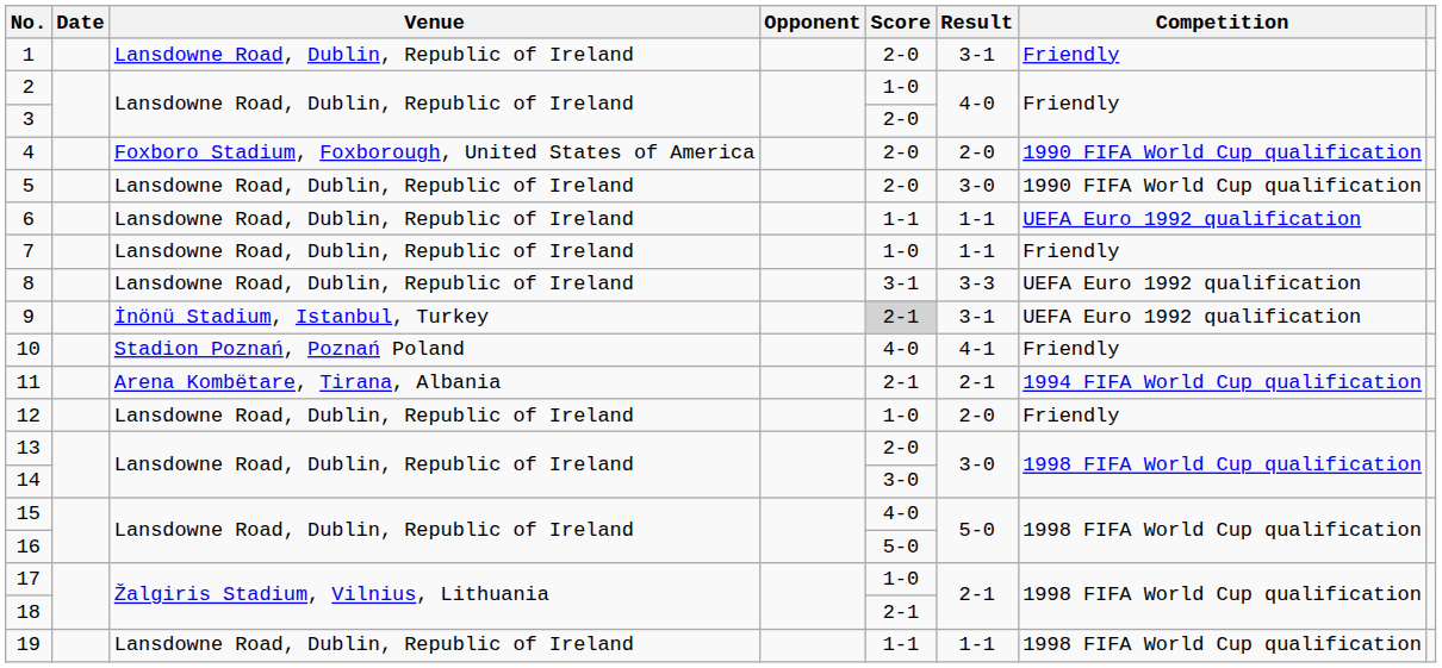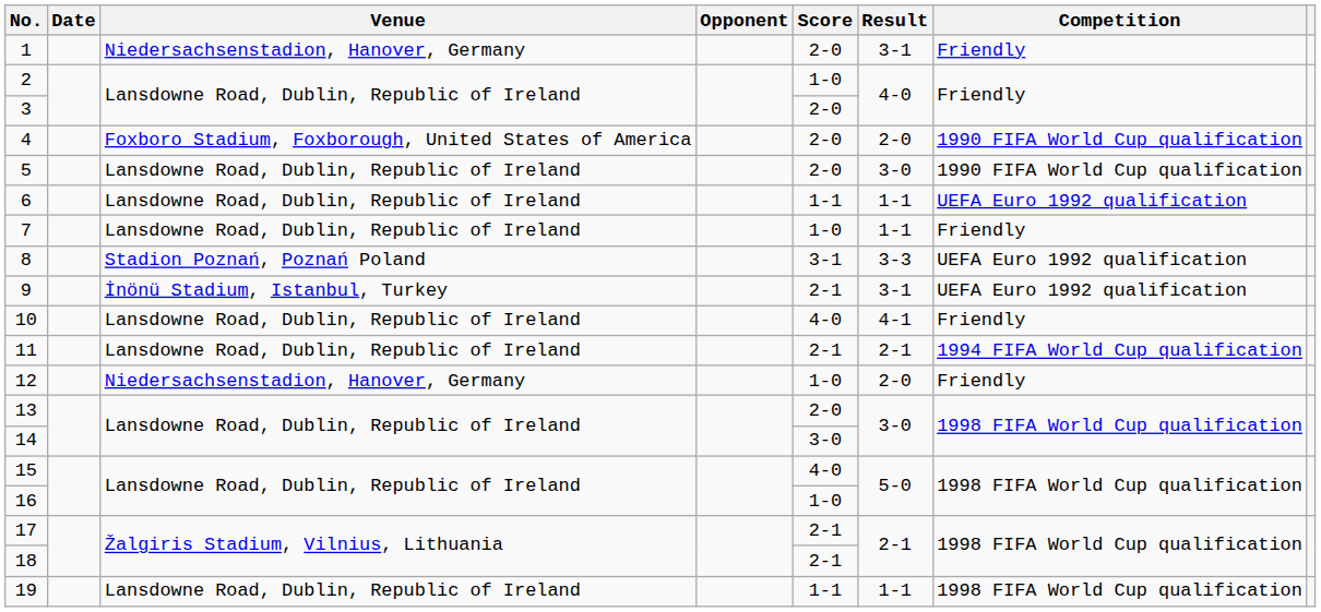1 | Venue: Lansdowne Road, Dublin, Republic of Ireland -> Niedersachsenstadion, Hanover, Germany
8 | Venue: Lansdowne Road, Dublin, Republic of Ireland -> Stadion Poznań, Poznań Poland
9 | Score: lightgrey background -> no background
10 | Venue: Stadion Poznań, Poznań Poland -> Lansdowne Road, Dublin, Republic of Ireland
11 | Venue: Arena Kombëtare, Tirana, Albania -> Lansdowne Road, Dublin, Republic of Ireland
12 | Venue: Lansdowne Road, Dublin, Republic of Ireland -> Niedersachsenstadion, Hanover, Germany
16 | Score: 5-0 -> 1-0
17 | Score: 1-0 -> 2-1
